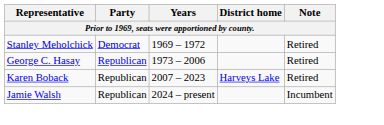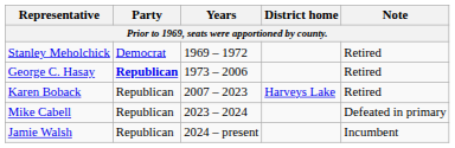George C. Hasay | Party: normal -> bold
+ row: Mike Cabell | Republican | 2023 – 2024 | Defeated in primary
